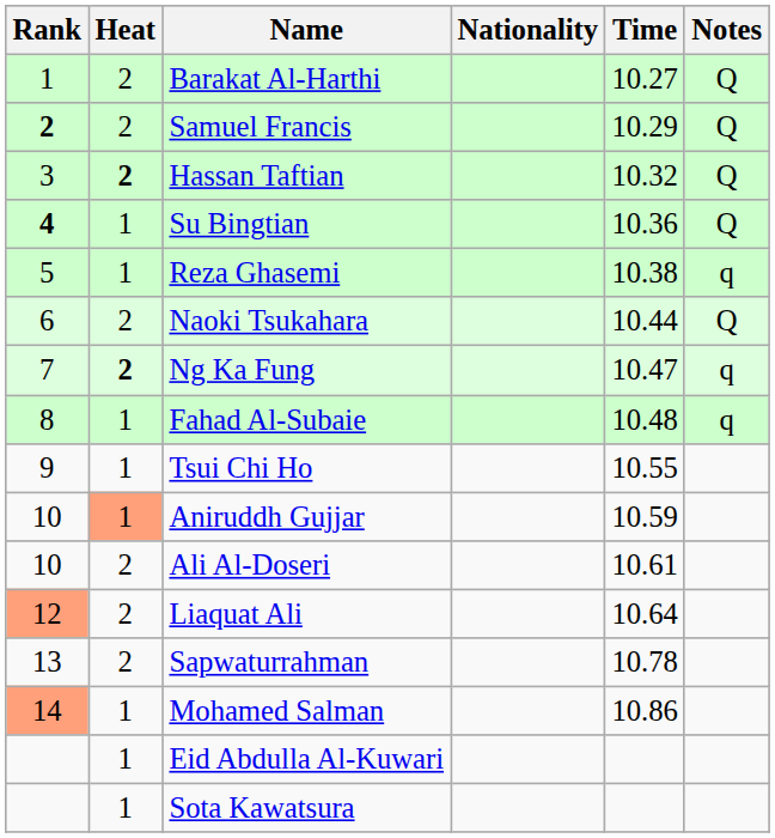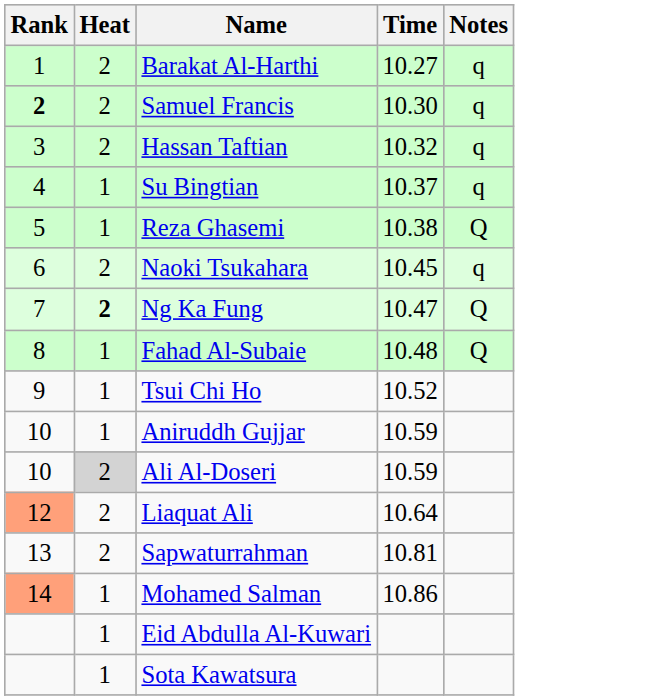- column: Nationality
Barakat Al-Harthi | Notes: Q -> q
Samuel Francis | Time: 10.29 -> 10.30
Samuel Francis | Notes: Q -> q
Hassan Taftian | Heat: bold -> normal
Hassan Taftian | Notes: Q -> q
Su Bingtian | Rank: bold -> normal
Su Bingtian | Time: 10.36 -> 10.37
Su Bingtian | Notes: Q -> q
Reza Ghasemi | Notes: q -> Q
Naoki Tsukahara | Time: 10.44 -> 10.45
Naoki Tsukahara | Notes: Q -> q
Ng Ka Fung | Notes: q -> Q
Fahad Al-Subaie | Notes: q -> Q
Tsui Chi Ho | Time: 10.55 -> 10.52
Aniruddh Gujjar | Heat: lightsalmon background -> no background
Ali Al-Doseri | Heat: no background -> lightgrey background
Ali Al-Doseri | Time: 10.61 -> 10.59
Sapwaturrahman | Time: 10.78 -> 10.81
